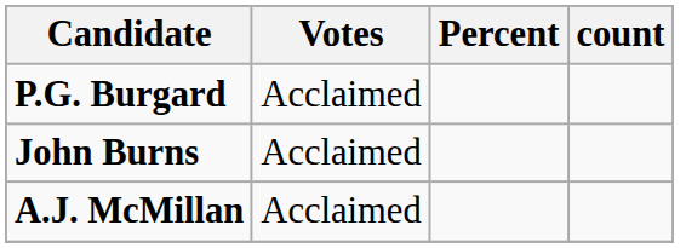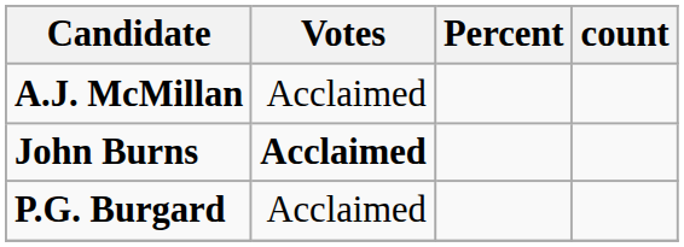rows swapped: P.G. Burgard <-> A.J. McMillan
John Burns | Votes: normal -> bold
